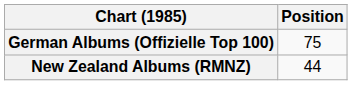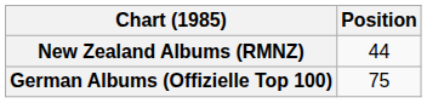rows swapped: German Albums (Offizielle Top 100) <-> New Zealand Albums (RMNZ)
